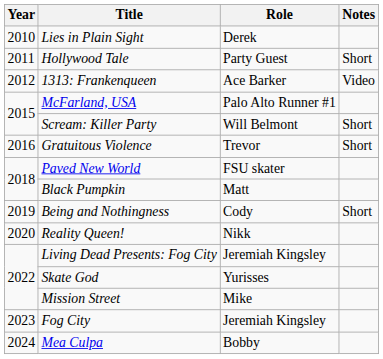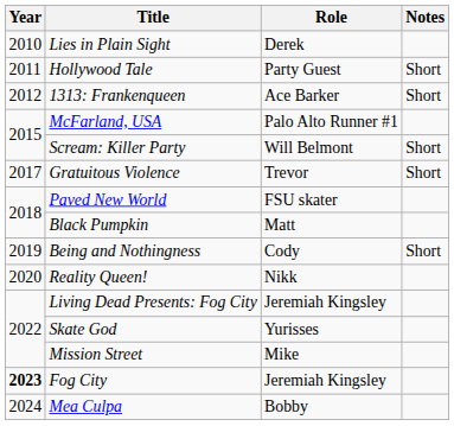1313: Frankenqueen | Notes: Video -> Short
Gratuitous Violence | Year: 2016 -> 2017
Fog City | Year: normal -> bold
